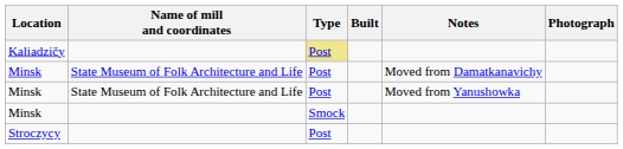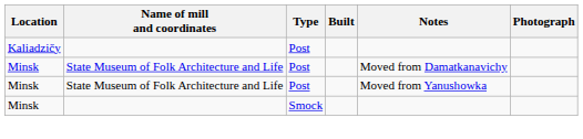Kaliadzičy | Type: khaki background -> no background
- row: Stroczycy | Post
